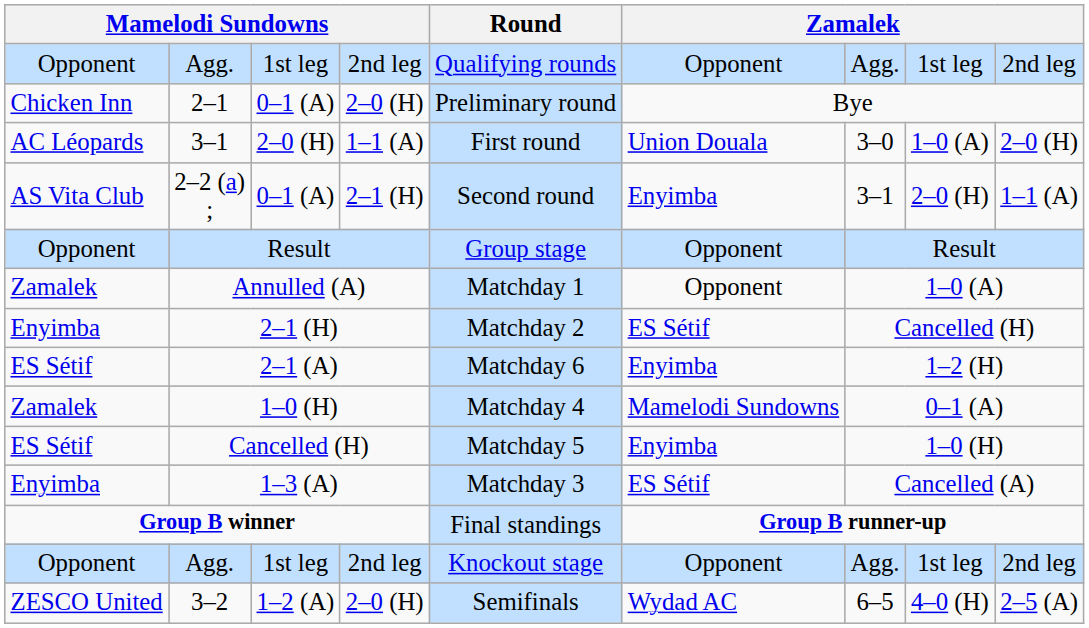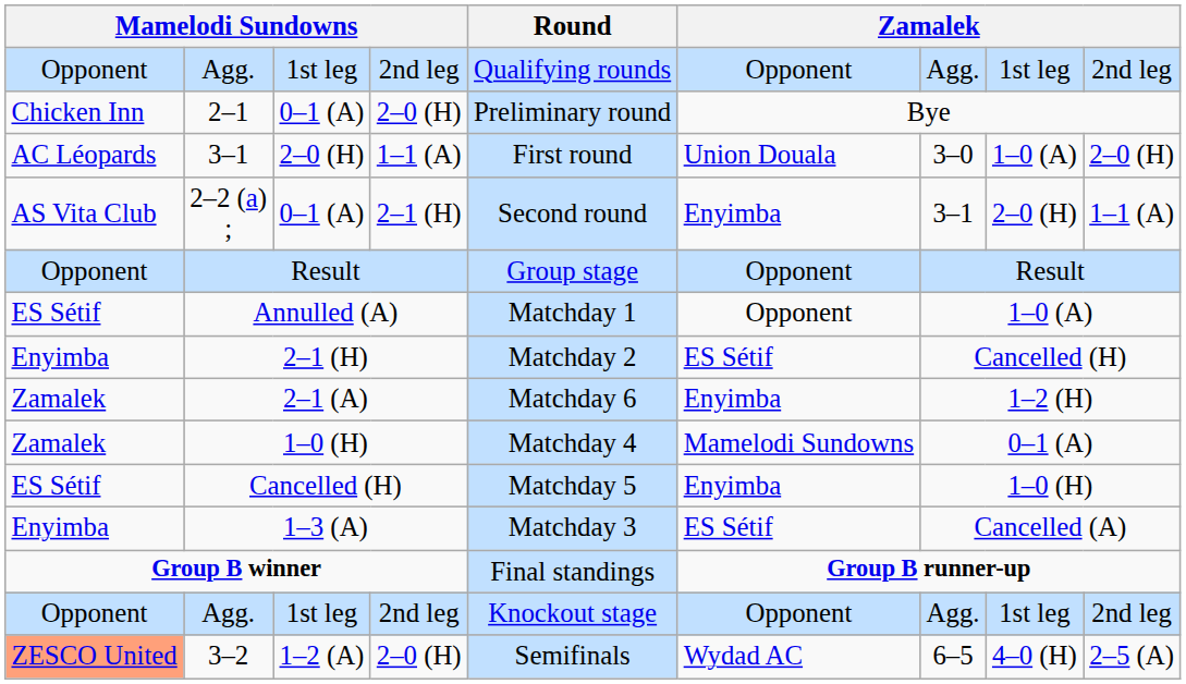Annulled (A) | column 1: Zamalek -> ES Sétif
2–1 (A) | column 1: ES Sétif -> Zamalek
3–2 | column 1: no background -> lightsalmon background
